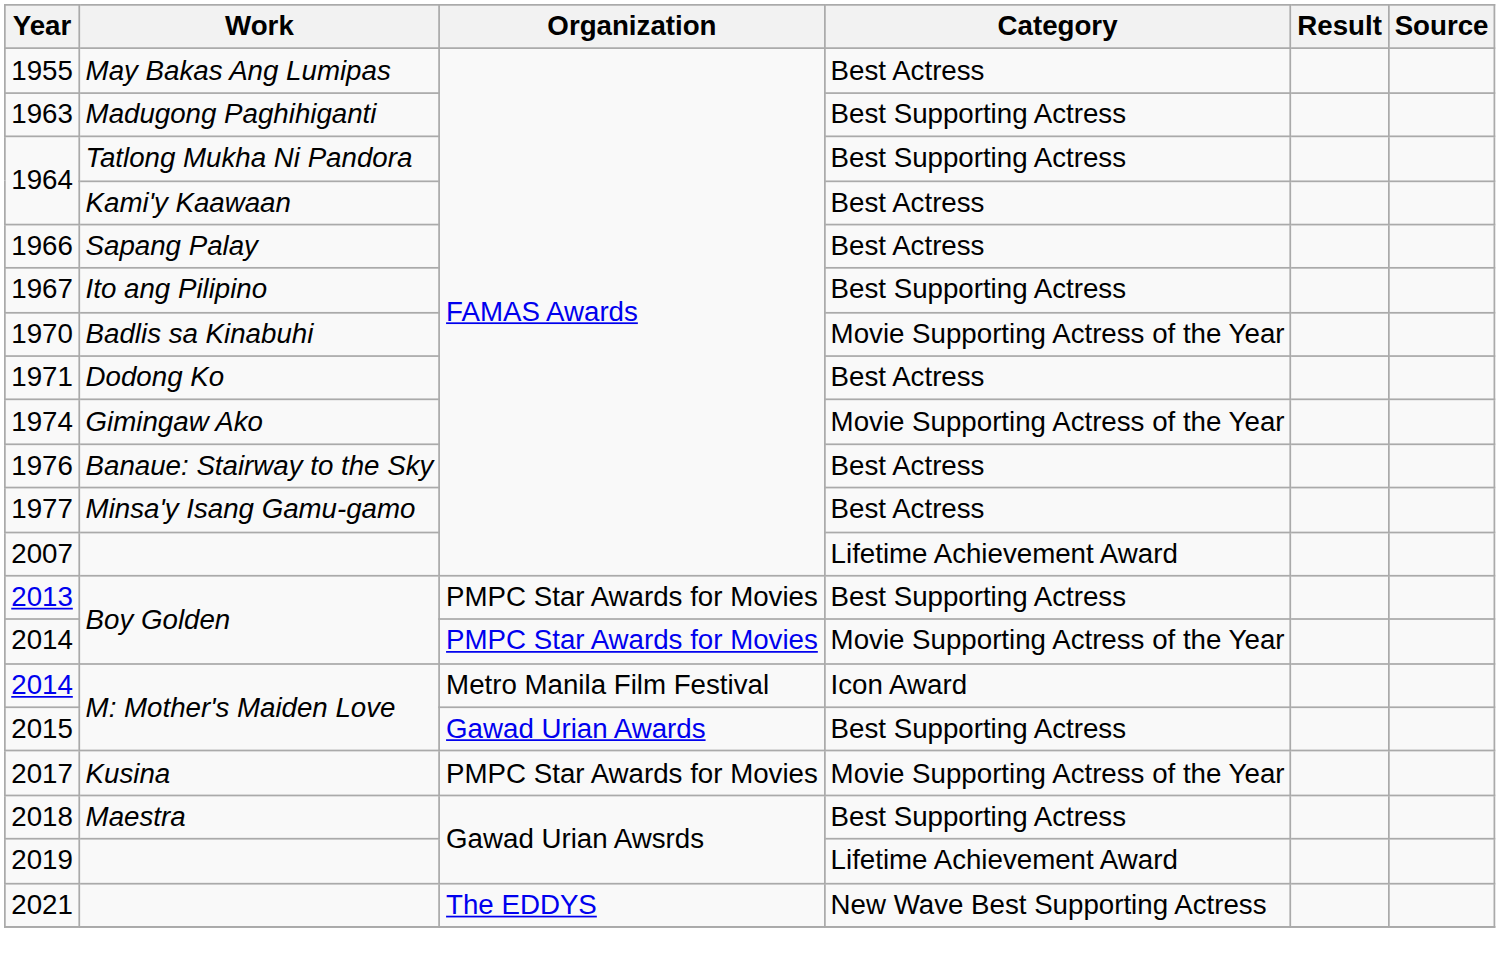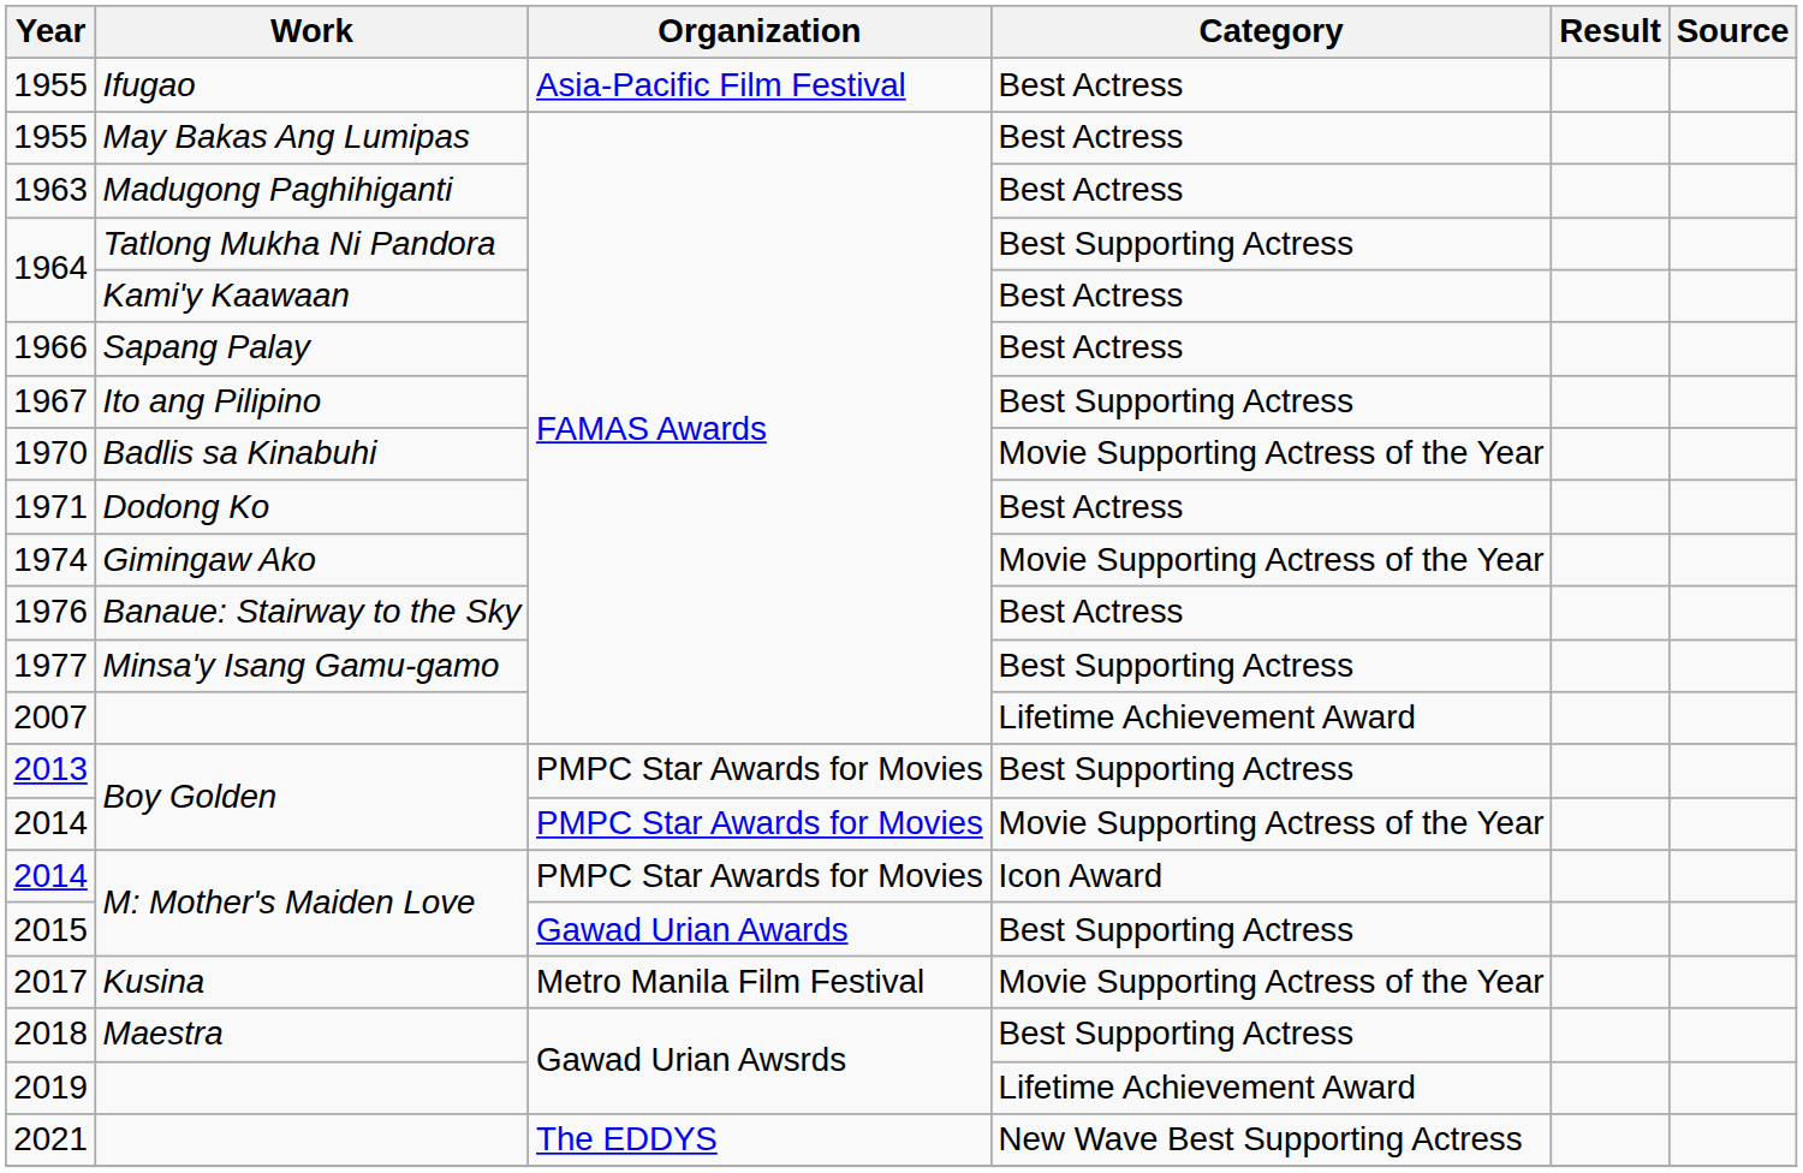+ row: 1955 | Ifugao | Asia-Pacific Film Festival | Best Actress
1963 | Category: Best Supporting Actress -> Best Actress
1977 | Category: Best Actress -> Best Supporting Actress
2014 / M: Mother's Maiden Love | Organization: Metro Manila Film Festival -> PMPC Star Awards for Movies
2017 | Organization: PMPC Star Awards for Movies -> Metro Manila Film Festival
